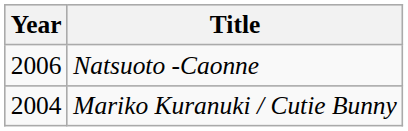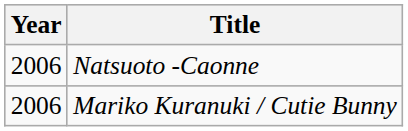Mariko Kuranuki / Cutie Bunny | Year: 2004 -> 2006
